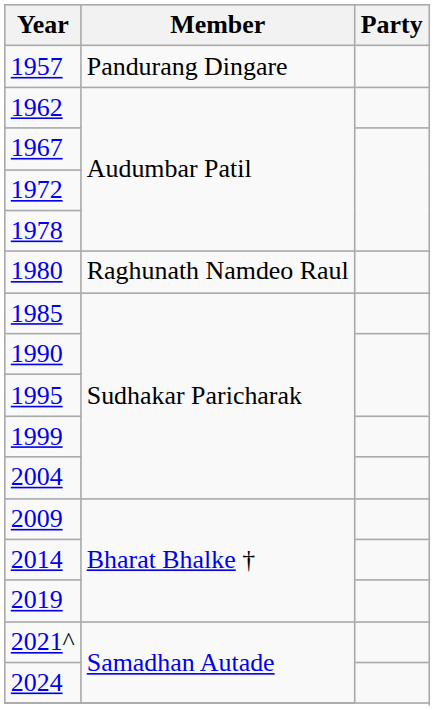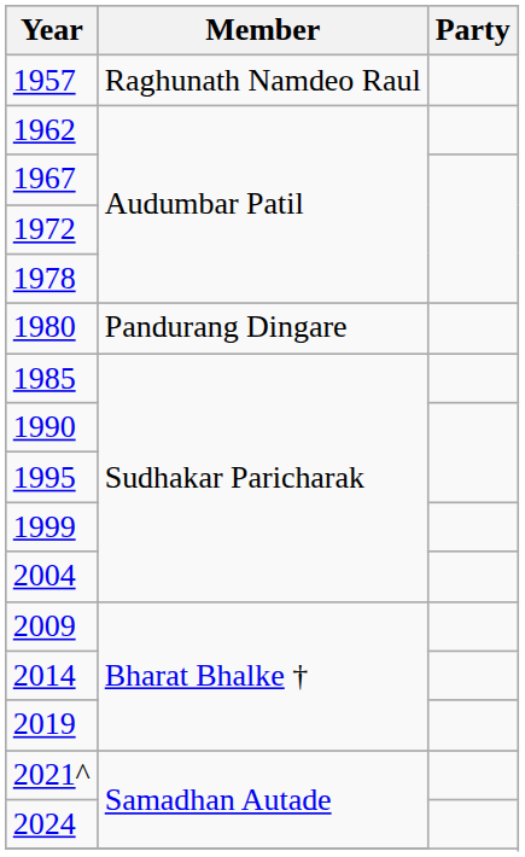1957 | Member: Pandurang Dingare -> Raghunath Namdeo Raul
1980 | Member: Raghunath Namdeo Raul -> Pandurang Dingare
